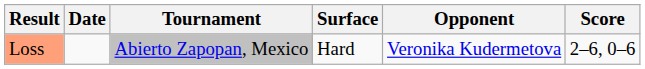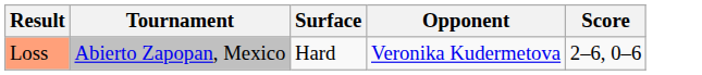- column: Date
